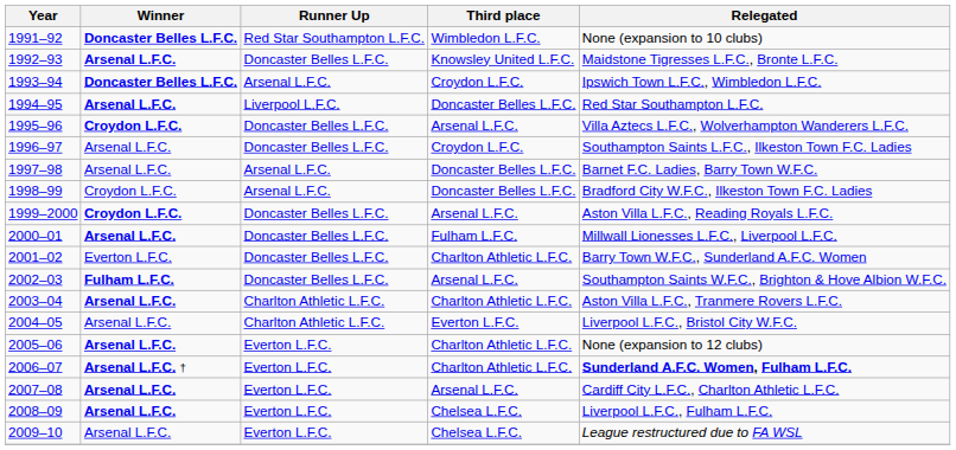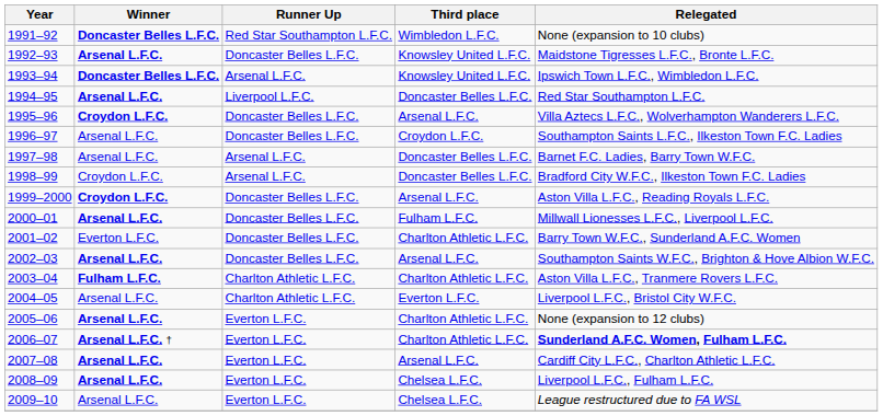1993–94 | Third place: Croydon L.F.C. -> Knowsley United L.F.C.
2002–03 | Winner: Fulham L.F.C. -> Arsenal L.F.C.
2003–04 | Winner: Arsenal L.F.C. -> Fulham L.F.C.
